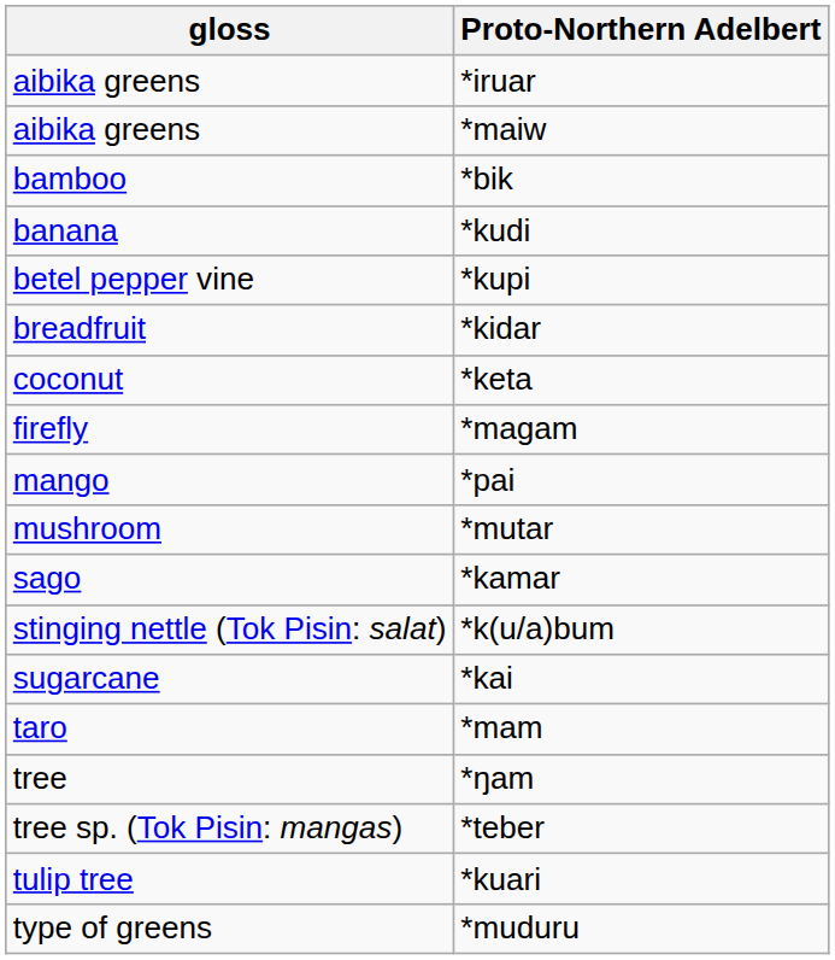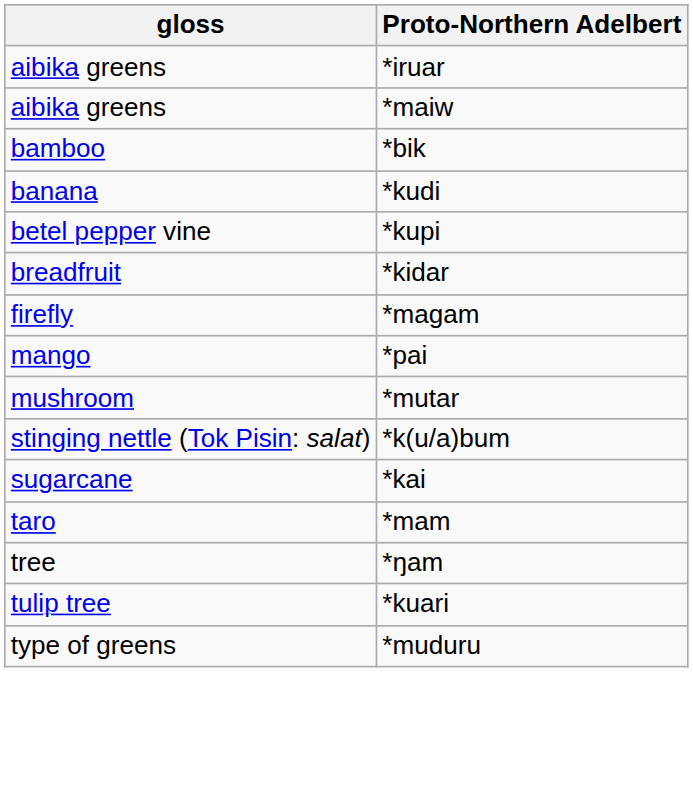- row: coconut | *keta
- row: sago | *kamar
- row: tree sp. (Tok Pisin: mangas) | *teber
